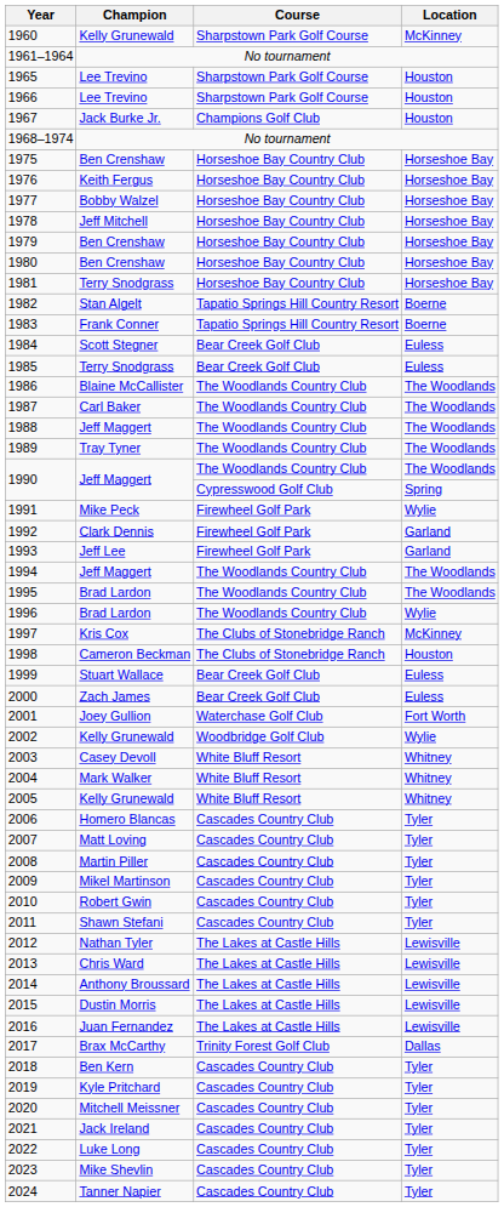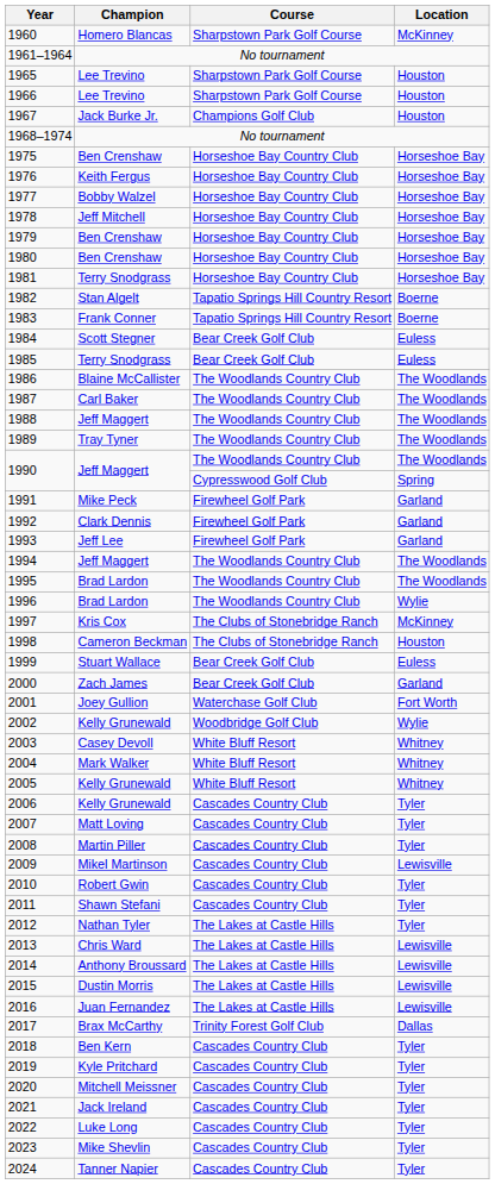1960 | Champion: Kelly Grunewald -> Homero Blancas
1991 | Location: Wylie -> Garland
2000 | Location: Euless -> Garland
2006 | Champion: Homero Blancas -> Kelly Grunewald
2009 | Location: Tyler -> Lewisville
2012 | Location: Lewisville -> Tyler
